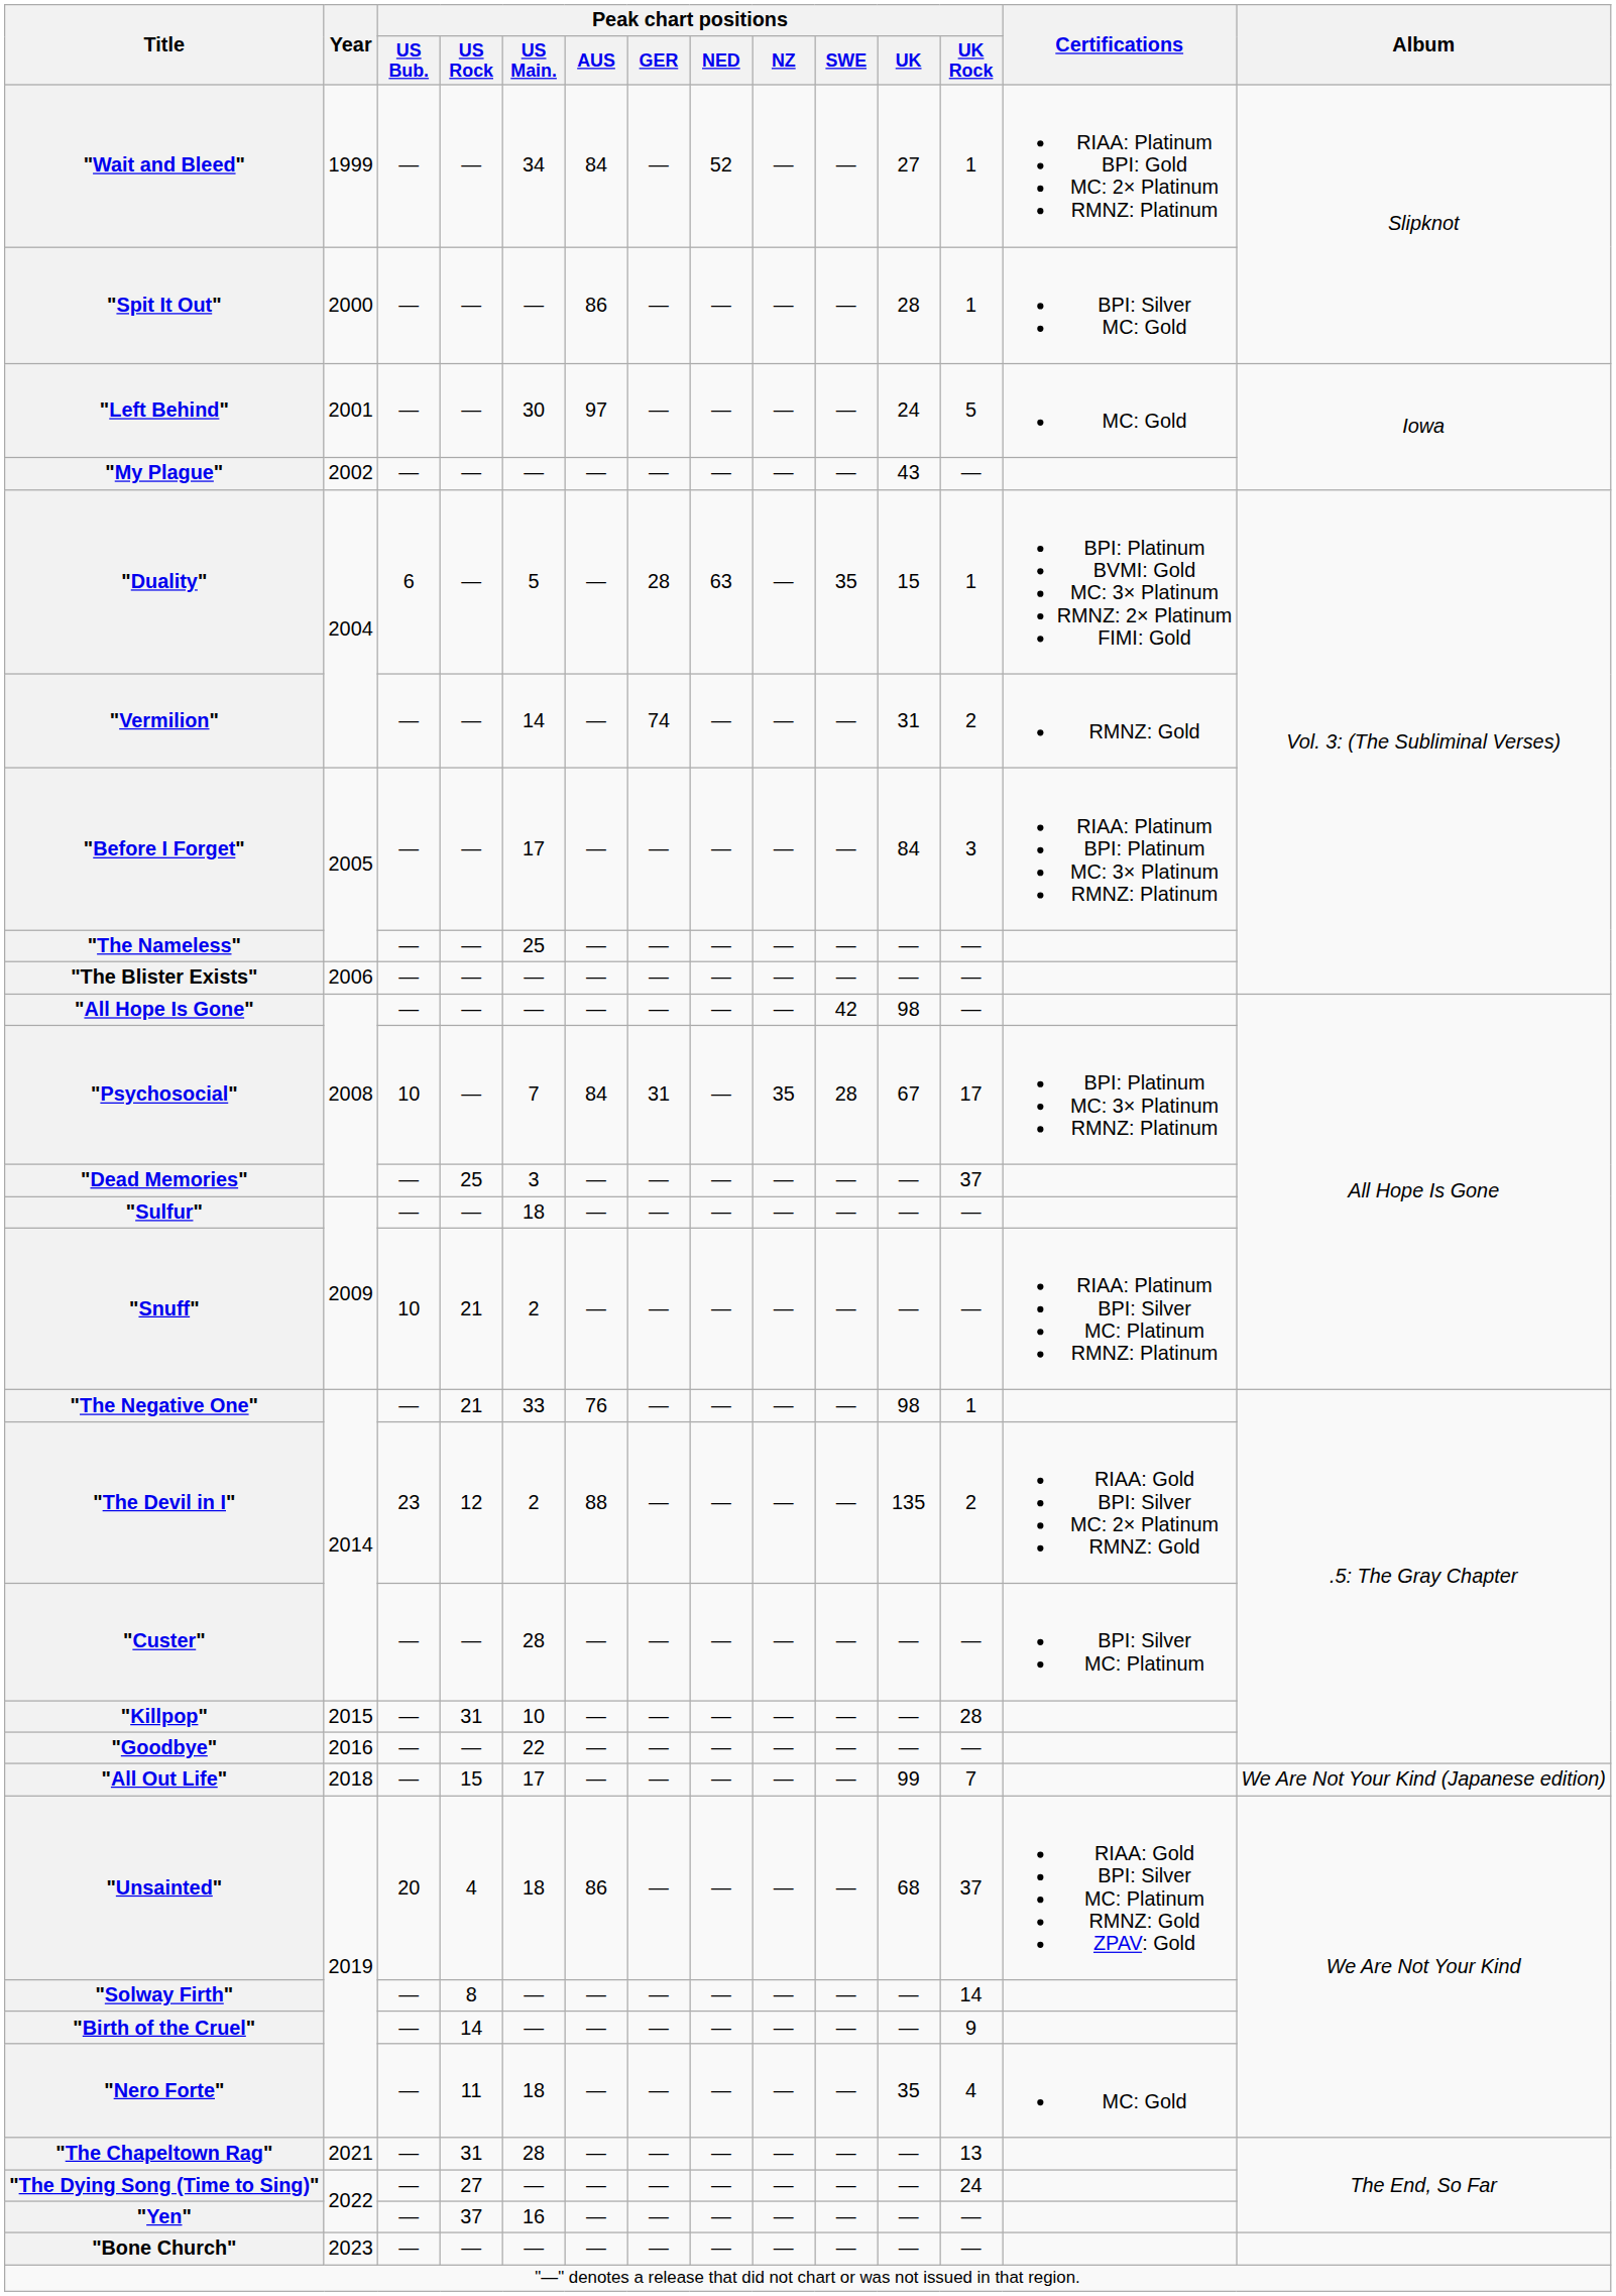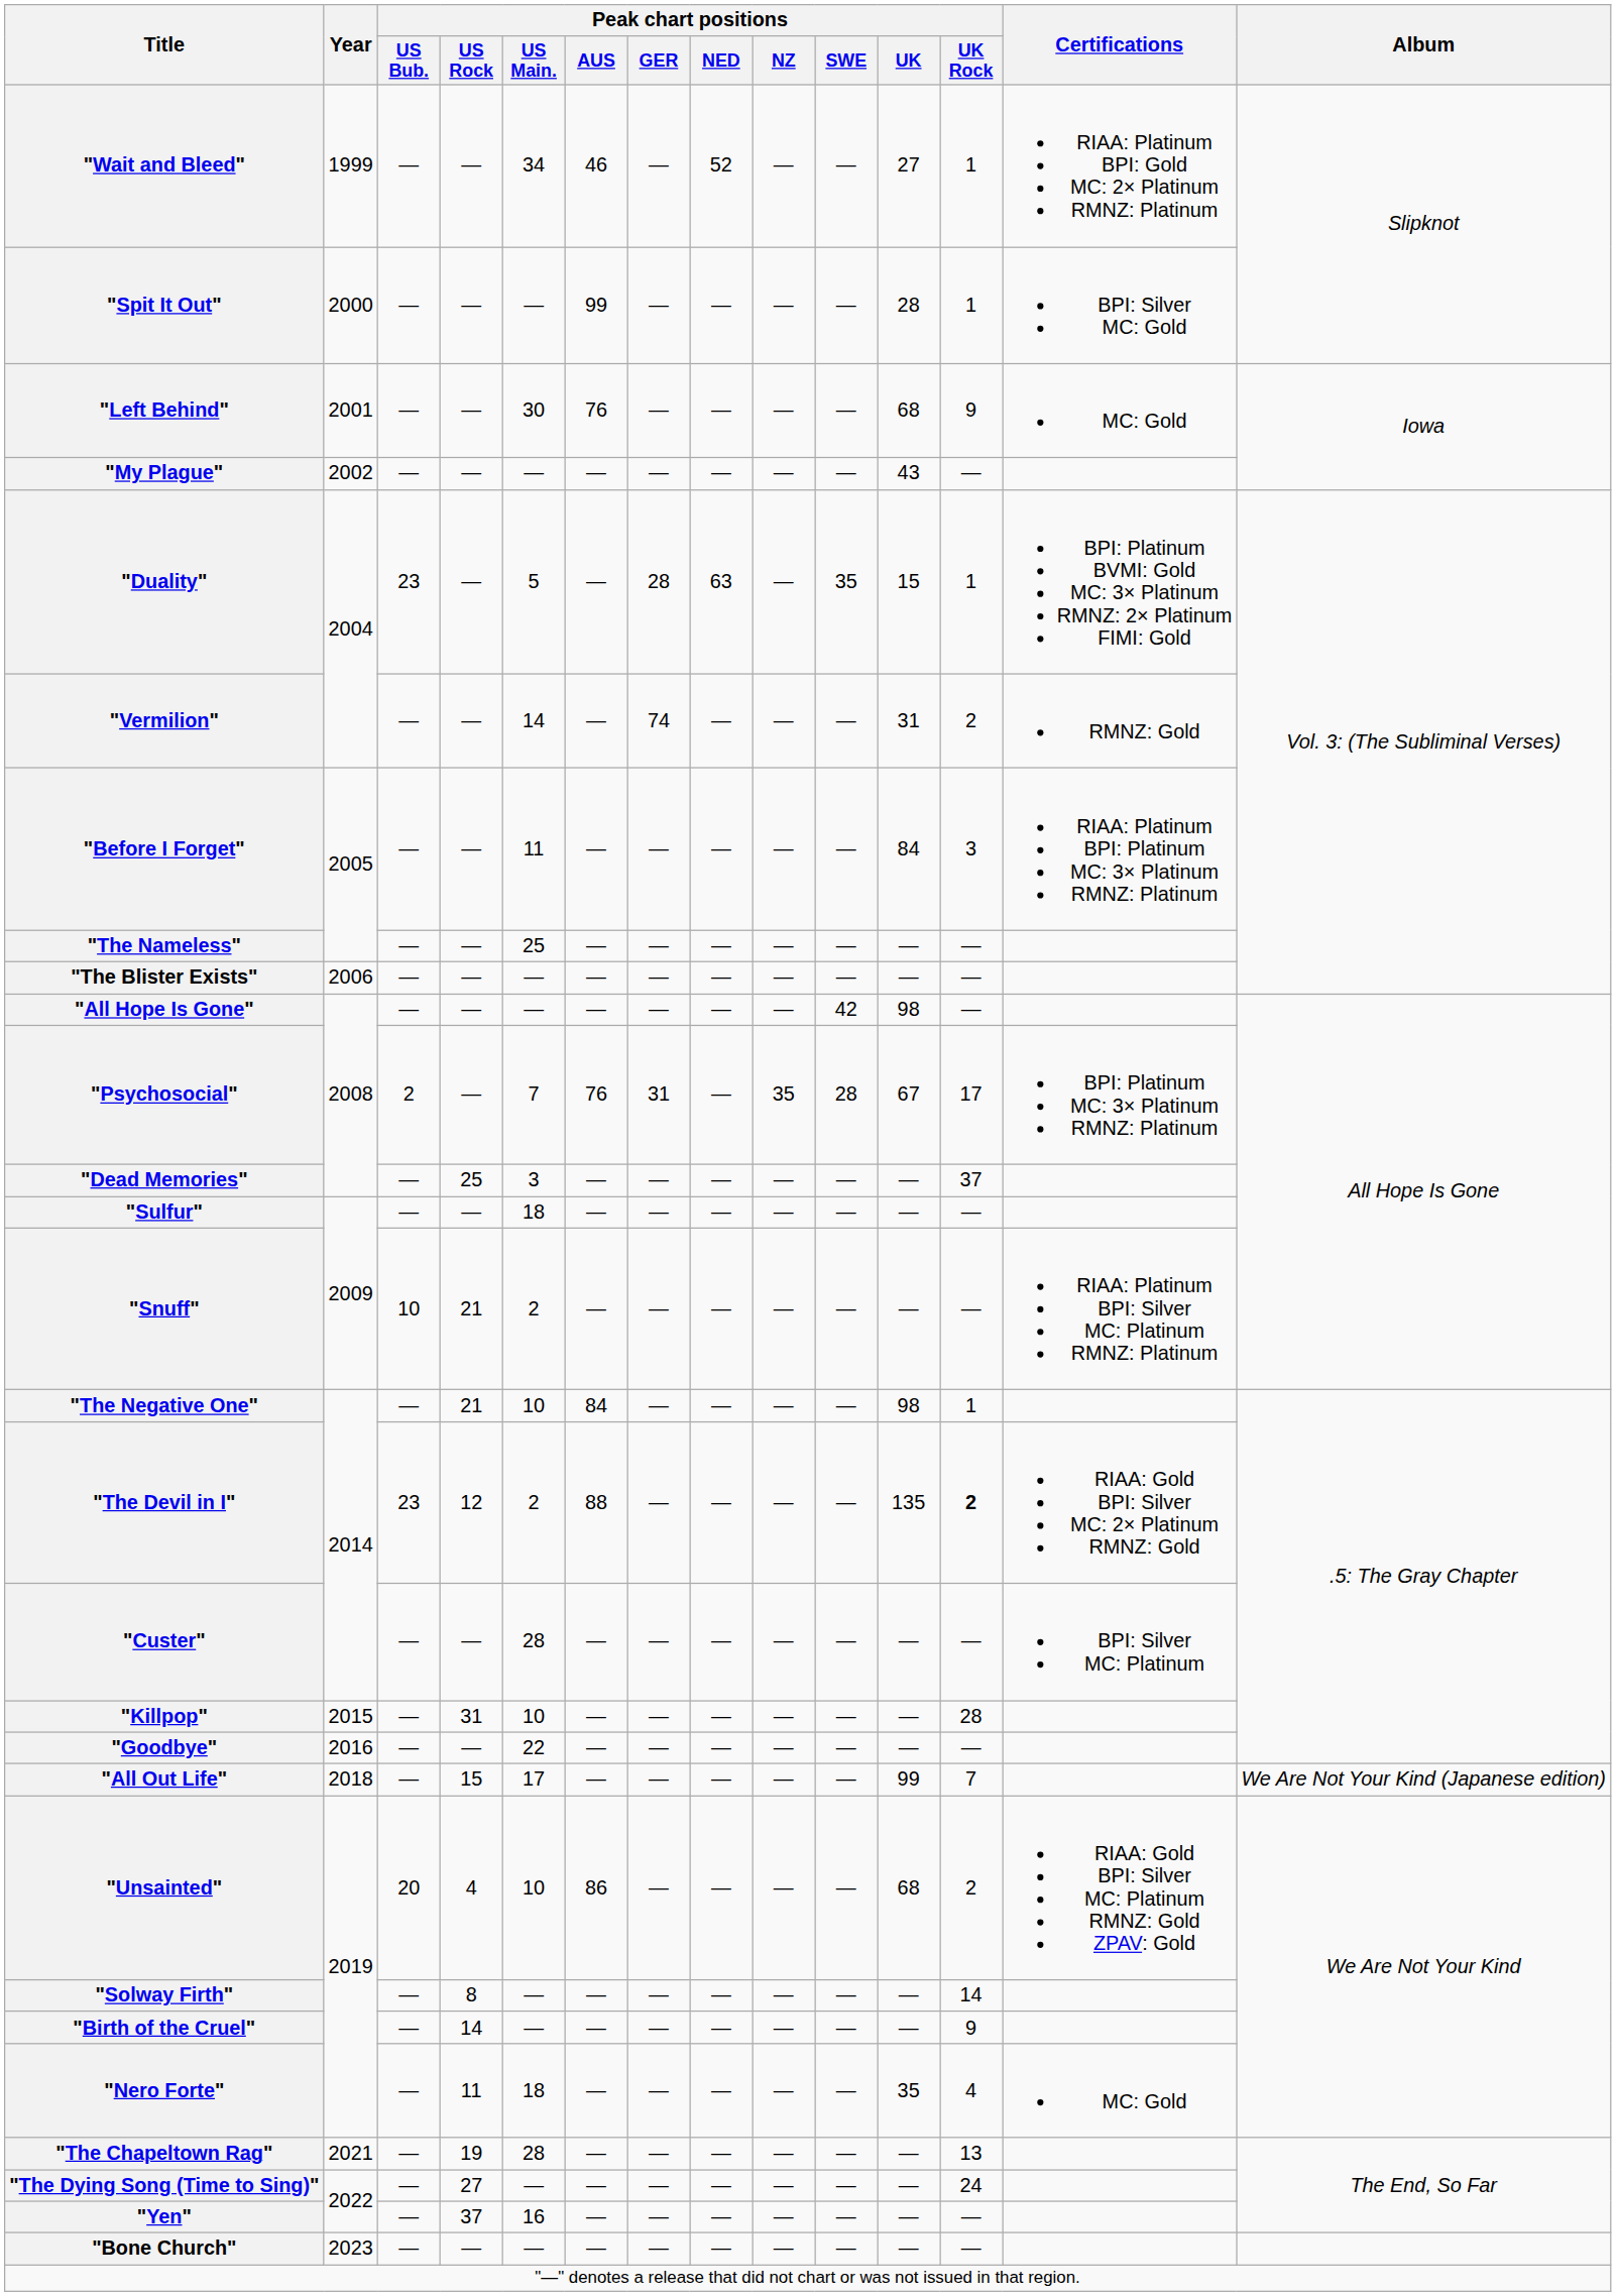"Wait and Bleed" | Peak chart positions / AUS: 84 -> 46
"Spit It Out" | Peak chart positions / AUS: 86 -> 99
"Left Behind" | Peak chart positions / AUS: 97 -> 76
"Left Behind" | Peak chart positions / UK: 24 -> 68
"Left Behind" | Peak chart positions / UK Rock: 5 -> 9
"Duality" | Peak chart positions / US Bub.: 6 -> 23
"Before I Forget" | Peak chart positions / US Main.: 17 -> 11
"Psychosocial" | Peak chart positions / US Bub.: 10 -> 2
"Psychosocial" | Peak chart positions / AUS: 84 -> 76
"The Negative One" | Peak chart positions / US Main.: 33 -> 10
"The Negative One" | Peak chart positions / AUS: 76 -> 84
"The Devil in I" | Peak chart positions / UK Rock: normal -> bold
"Unsainted" | Peak chart positions / US Main.: 18 -> 10
"Unsainted" | Peak chart positions / UK Rock: 37 -> 2
"The Chapeltown Rag" | Peak chart positions / US Rock: 31 -> 19
